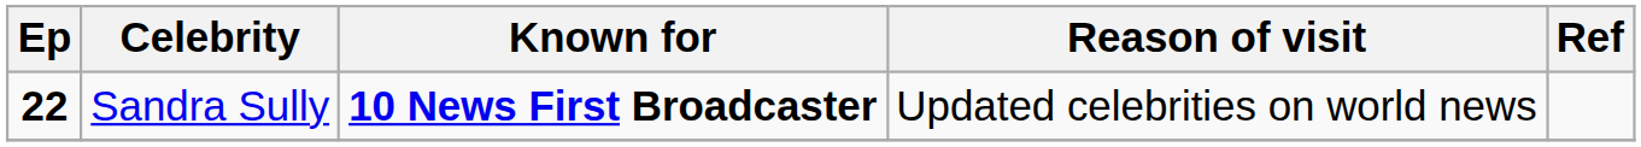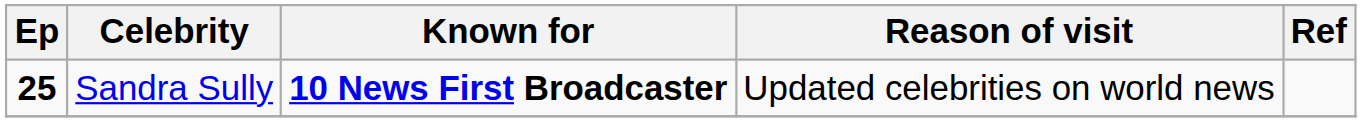Sandra Sully | Ep: 22 -> 25
